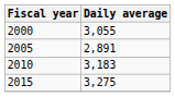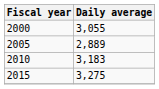2005 | Daily average: 2,891 -> 2,889
